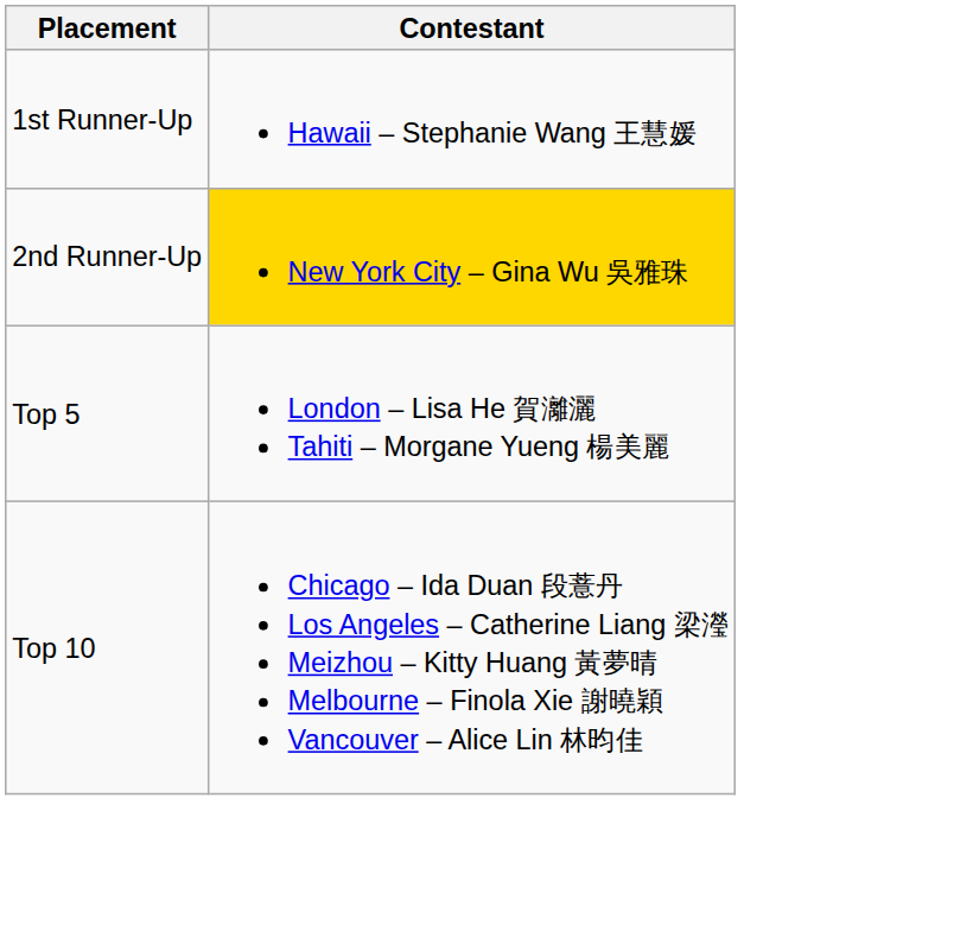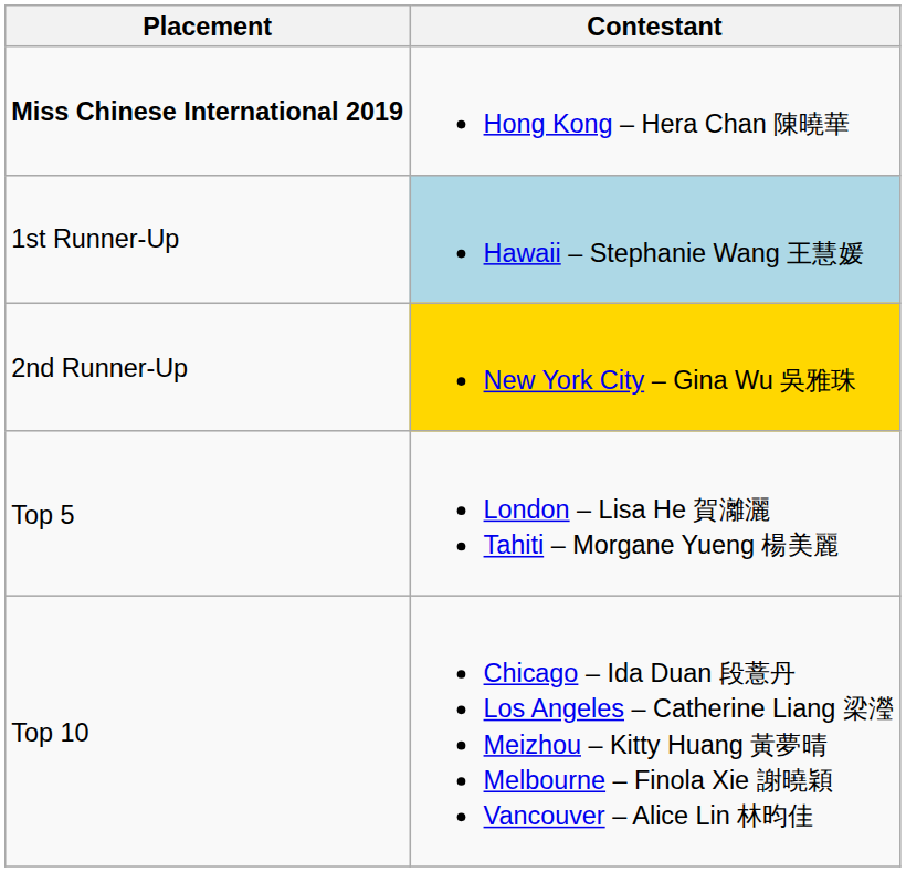+ row: Miss Chinese International 2019 | Hong Kong – Hera Chan 陳曉華
1st Runner-Up | Contestant: no background -> lightblue background
